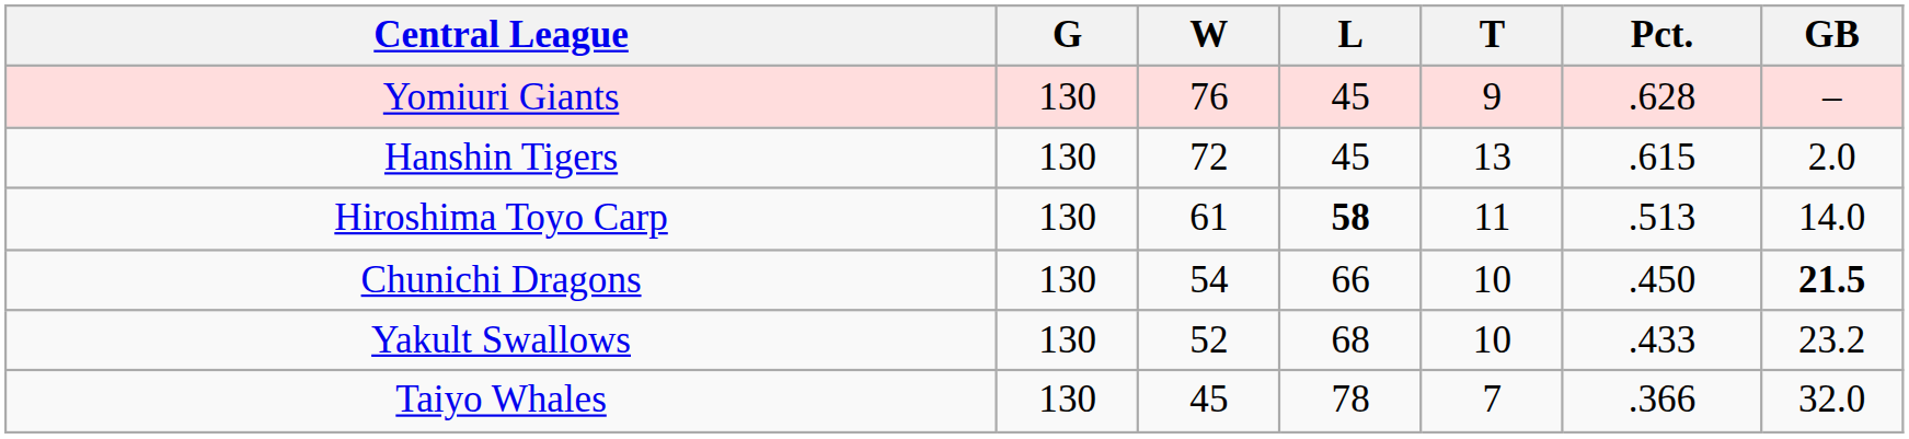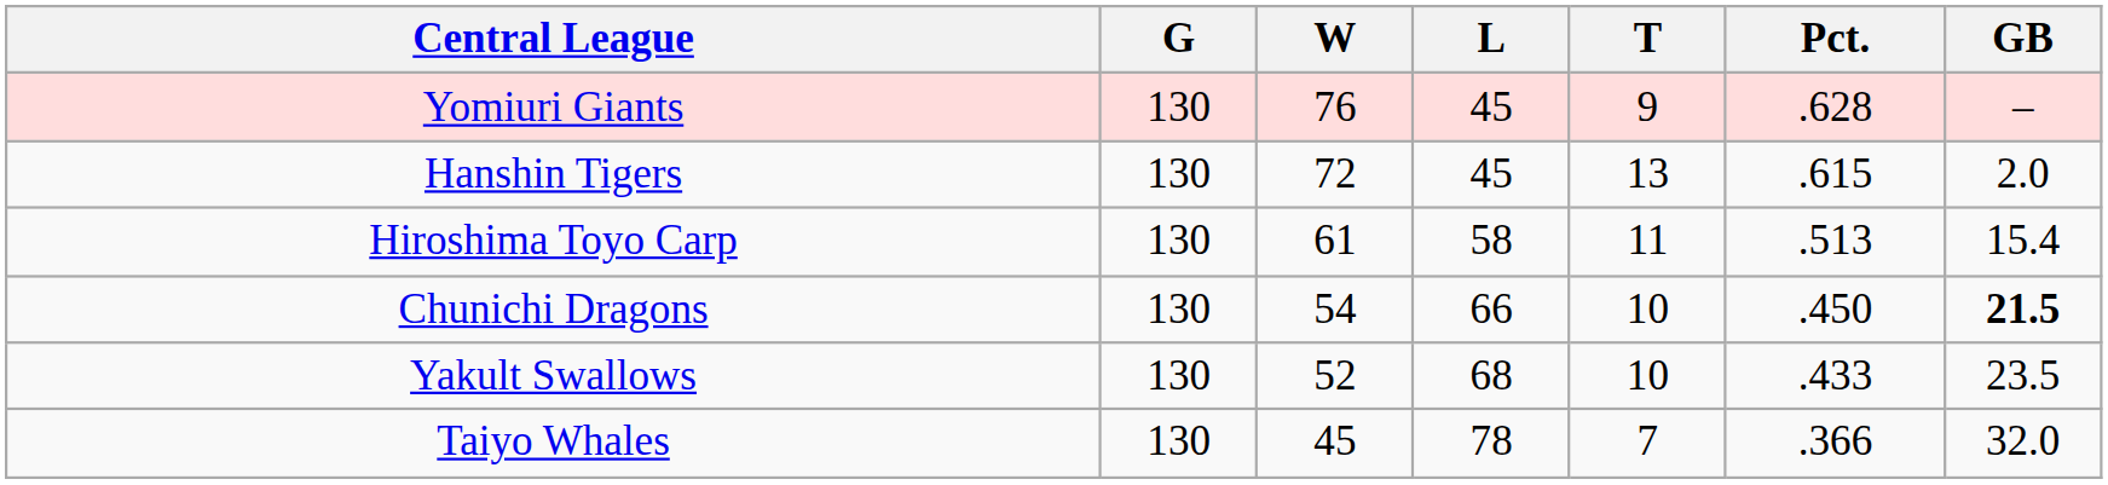Hiroshima Toyo Carp | L: bold -> normal
Hiroshima Toyo Carp | GB: 14.0 -> 15.4
Yakult Swallows | GB: 23.2 -> 23.5
